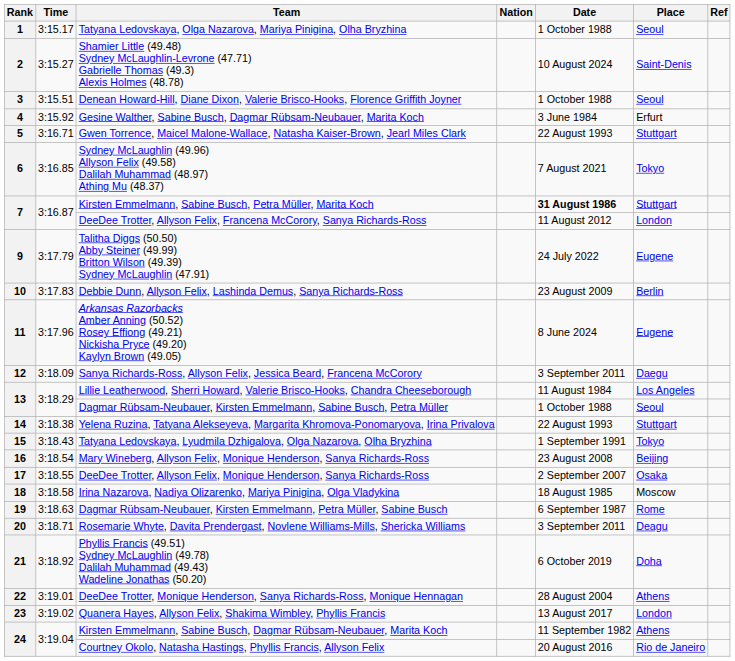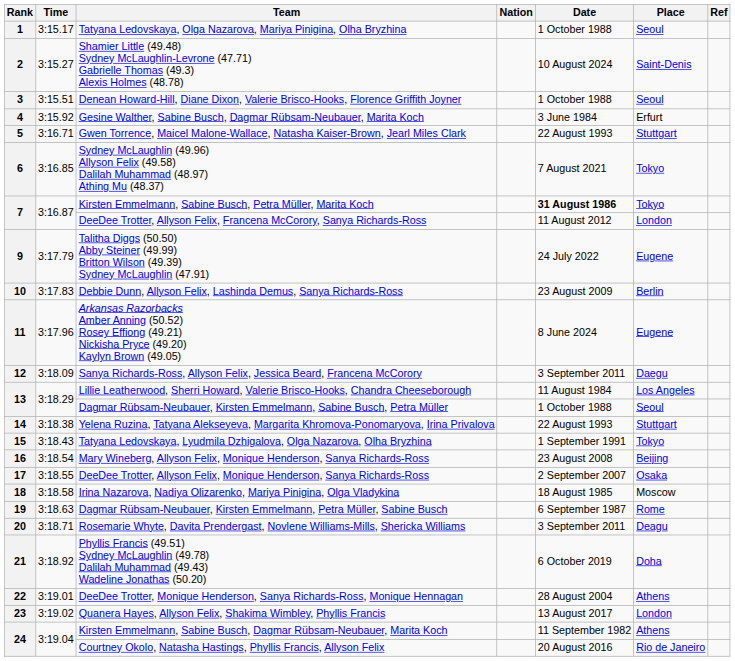Kirsten Emmelmann, Sabine Busch, Petra Müller, Marita Koch | Place: Stuttgart -> Tokyo
